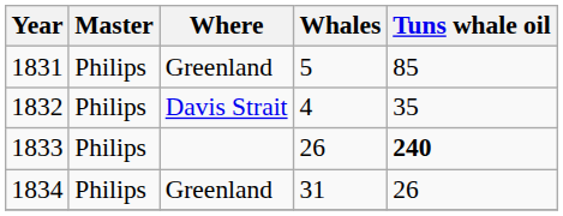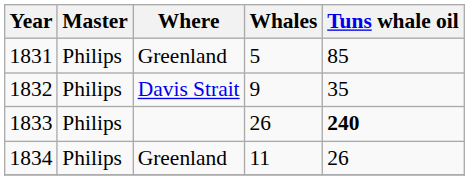1832 | Whales: 4 -> 9
1834 | Whales: 31 -> 11
